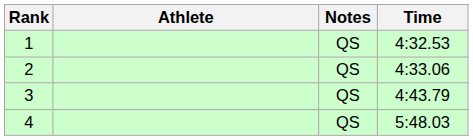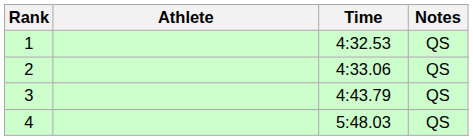columns swapped: Time <-> Notes
